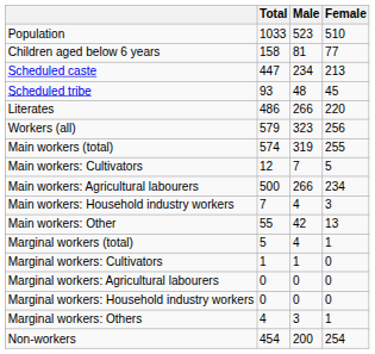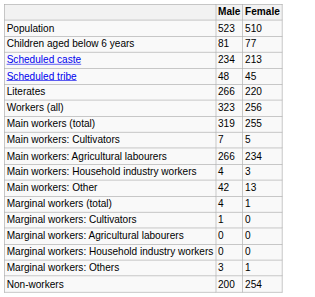- column: Total | 1033 | 158 | 447 | 93 | 486 | 579 | 574 | 12 | 500 | 7 | 55 | 5 | 1 | 0 | 0 | 4 | 454
